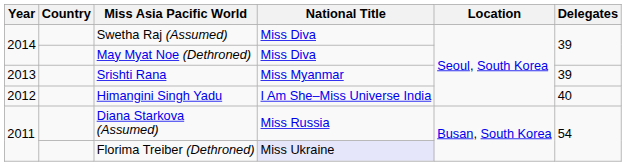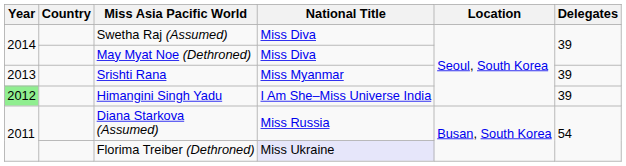Himangini Singh Yadu | Year: no background -> lightgreen background
Himangini Singh Yadu | Delegates: 40 -> 39
